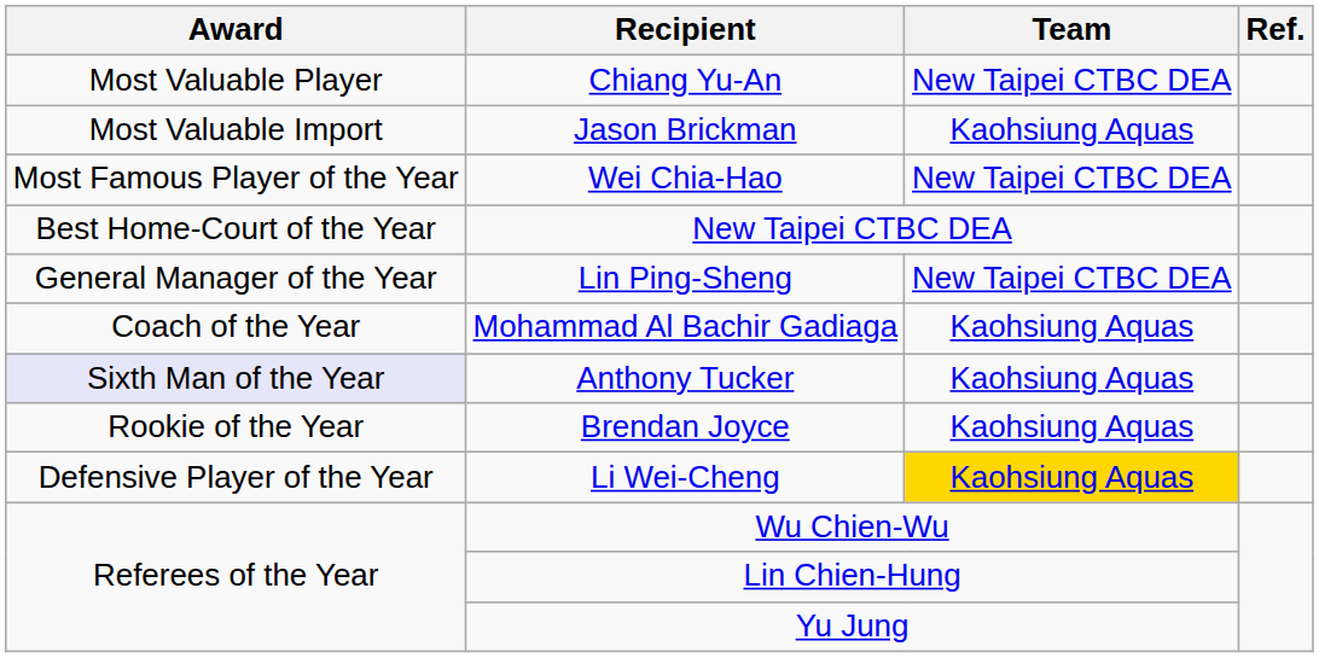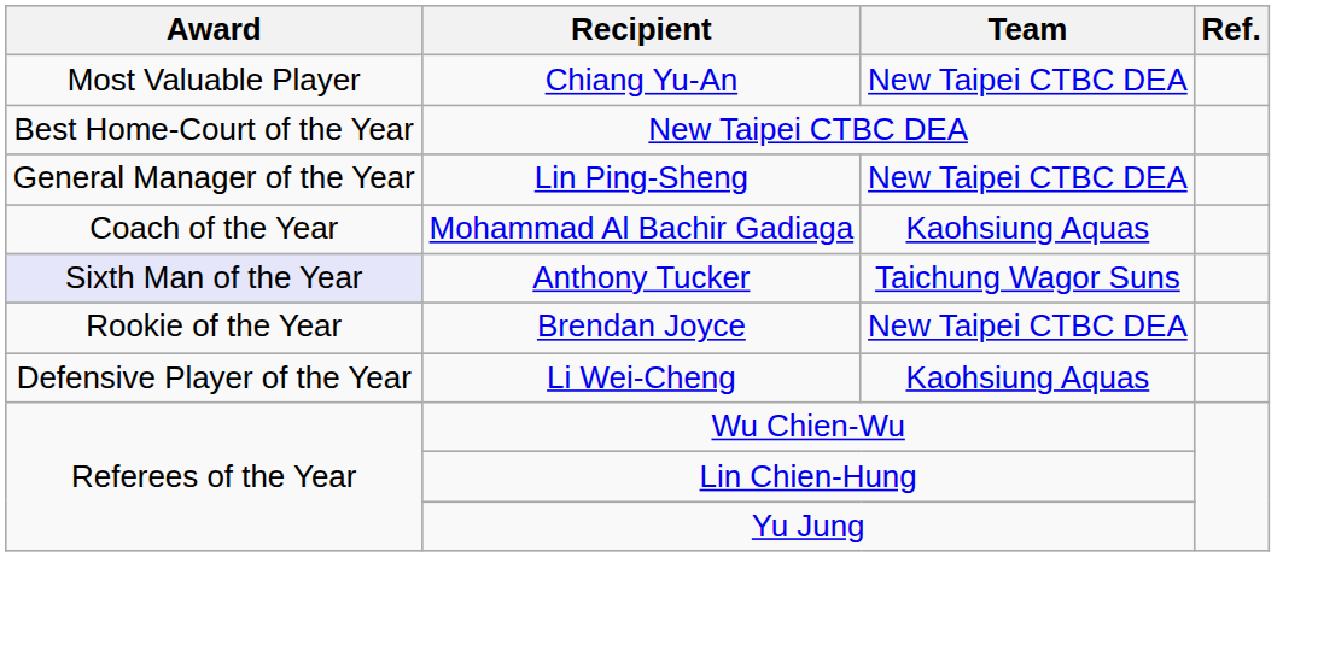- row: Most Valuable Import | Jason Brickman | Kaohsiung Aquas
- row: Most Famous Player of the Year | Wei Chia-Hao | New Taipei CTBC DEA
Anthony Tucker | Team: Kaohsiung Aquas -> Taichung Wagor Suns
Brendan Joyce | Team: Kaohsiung Aquas -> New Taipei CTBC DEA
Li Wei-Cheng | Team: gold background -> no background
